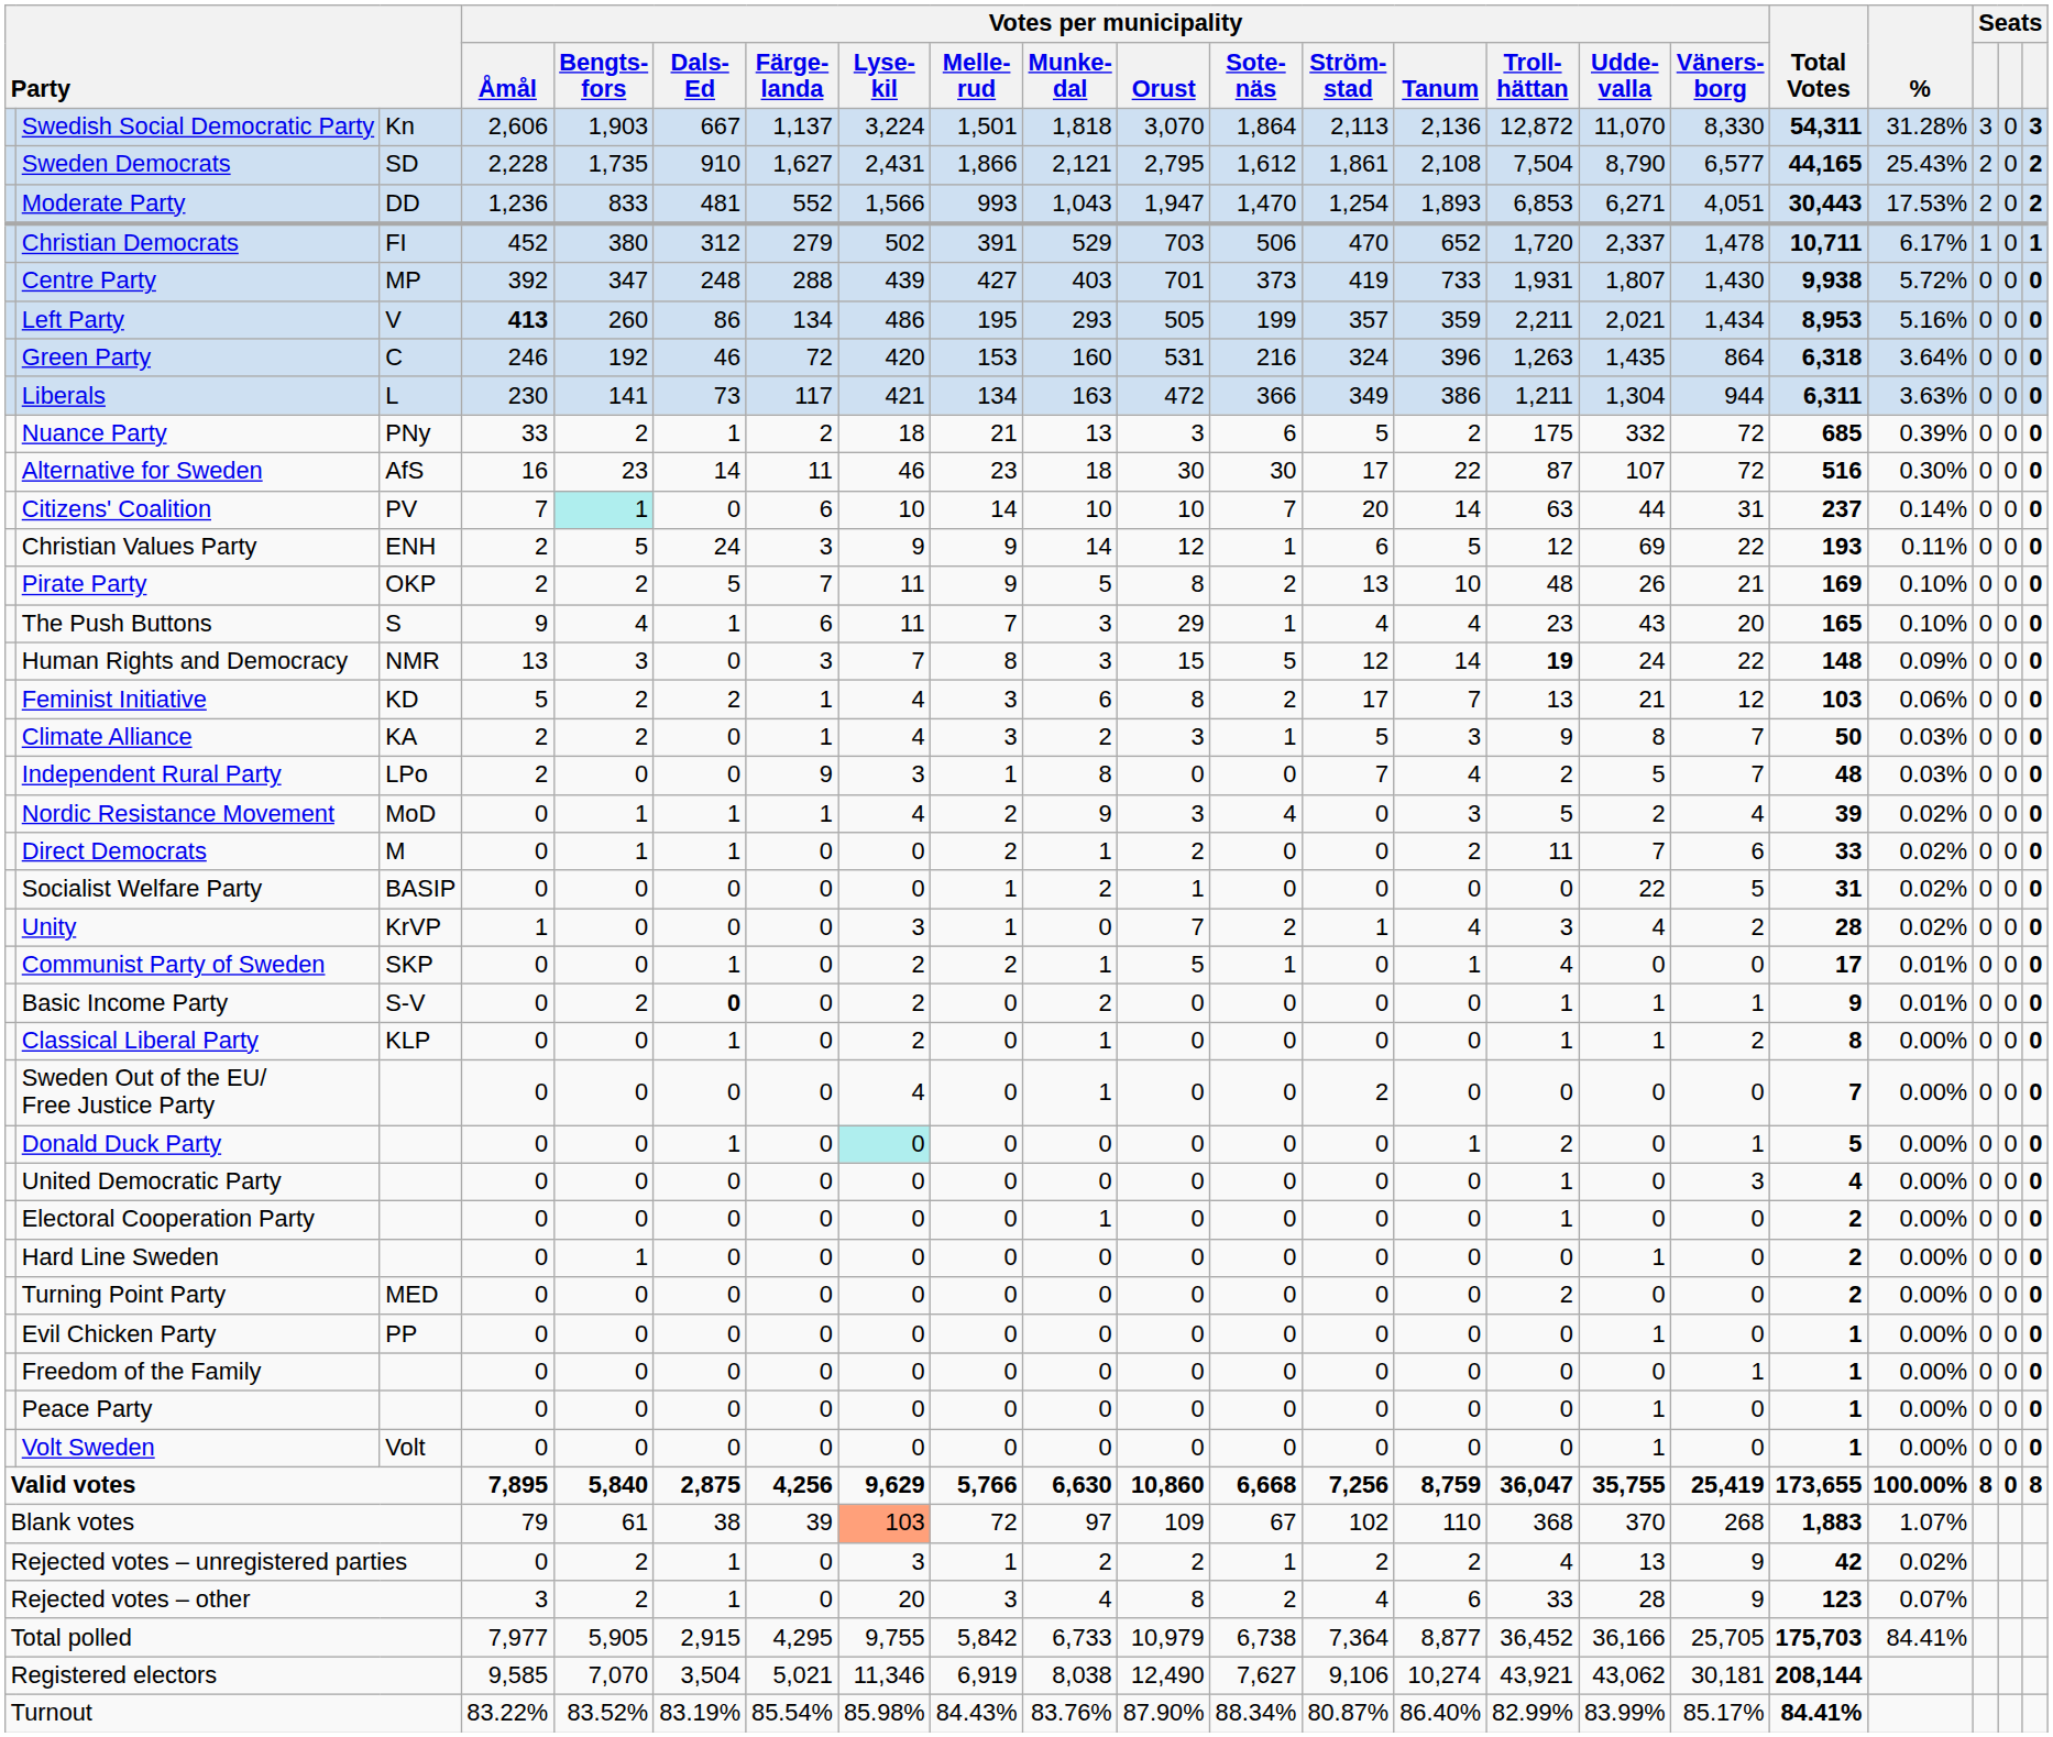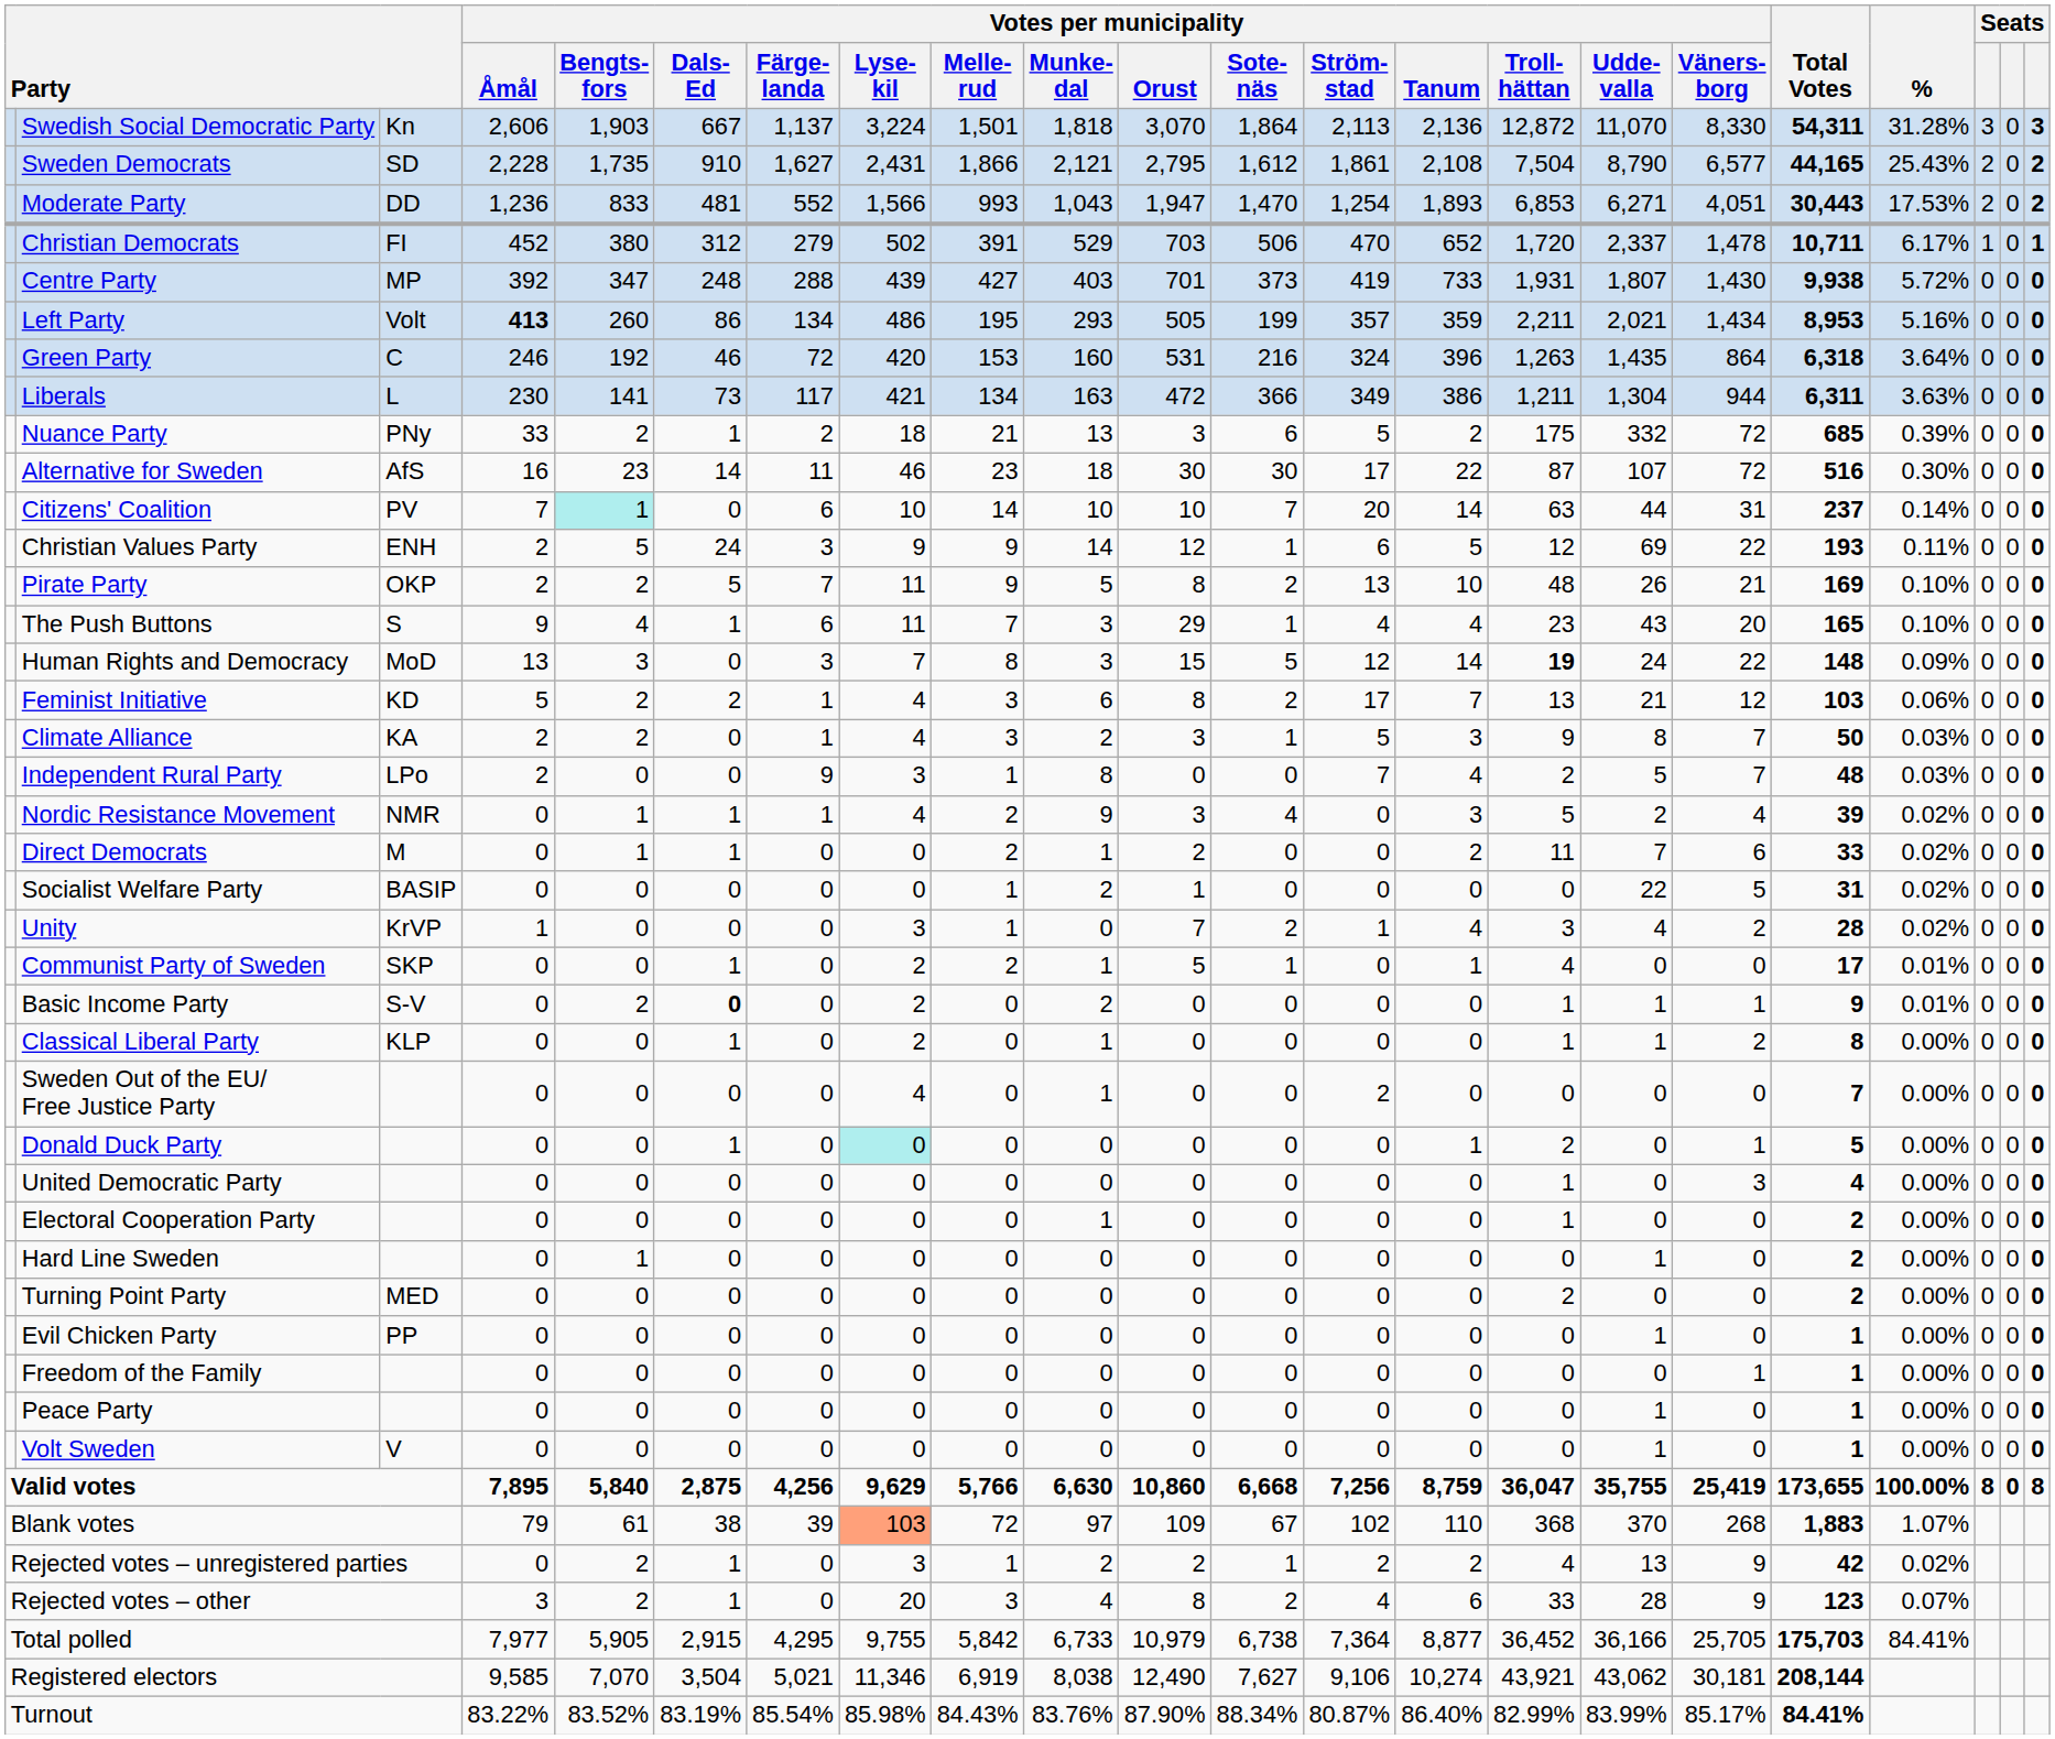Left Party | column 3: V -> Volt
Human Rights and Democracy | column 3: NMR -> MoD
Nordic Resistance Movement | column 3: MoD -> NMR
Volt Sweden | column 3: Volt -> V
